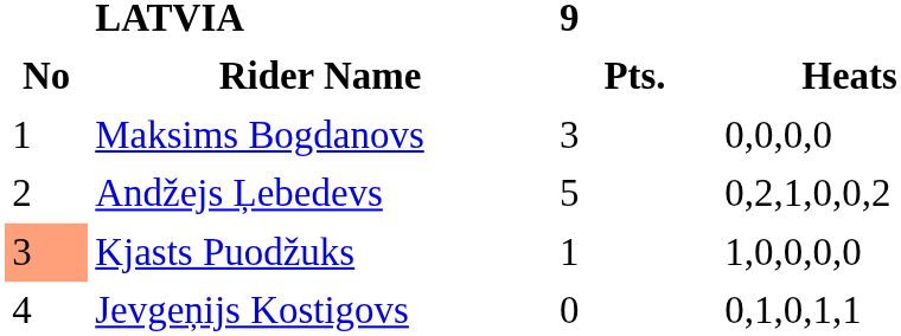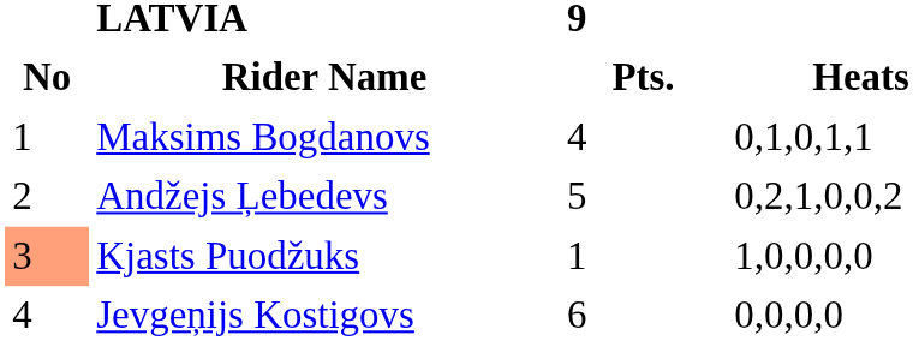Maksims Bogdanovs | 9 / Pts.: 3 -> 4
Maksims Bogdanovs | Heats: 0,0,0,0 -> 0,1,0,1,1
Jevgeņijs Kostigovs | 9 / Pts.: 0 -> 6
Jevgeņijs Kostigovs | Heats: 0,1,0,1,1 -> 0,0,0,0
